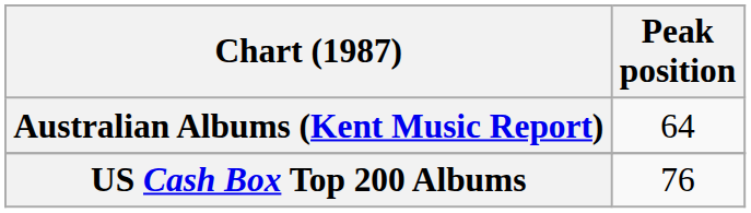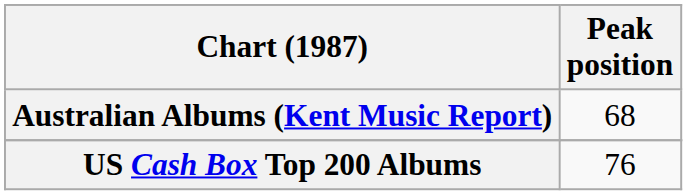Australian Albums (Kent Music Report) | Peak position: 64 -> 68
